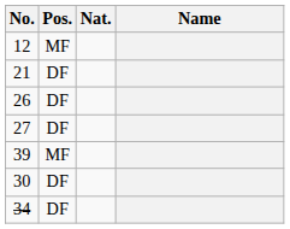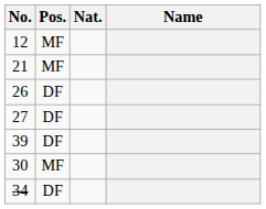21 | Pos.: DF -> MF
39 | Pos.: MF -> DF
30 | Pos.: DF -> MF
